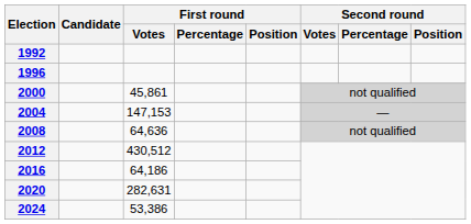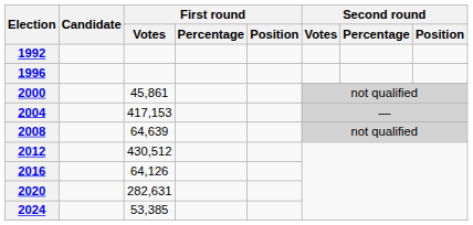2004 | First round / Votes: 147,153 -> 417,153
2008 | First round / Votes: 64,636 -> 64,639
2016 | First round / Votes: 64,186 -> 64,126
2024 | First round / Votes: 53,386 -> 53,385
